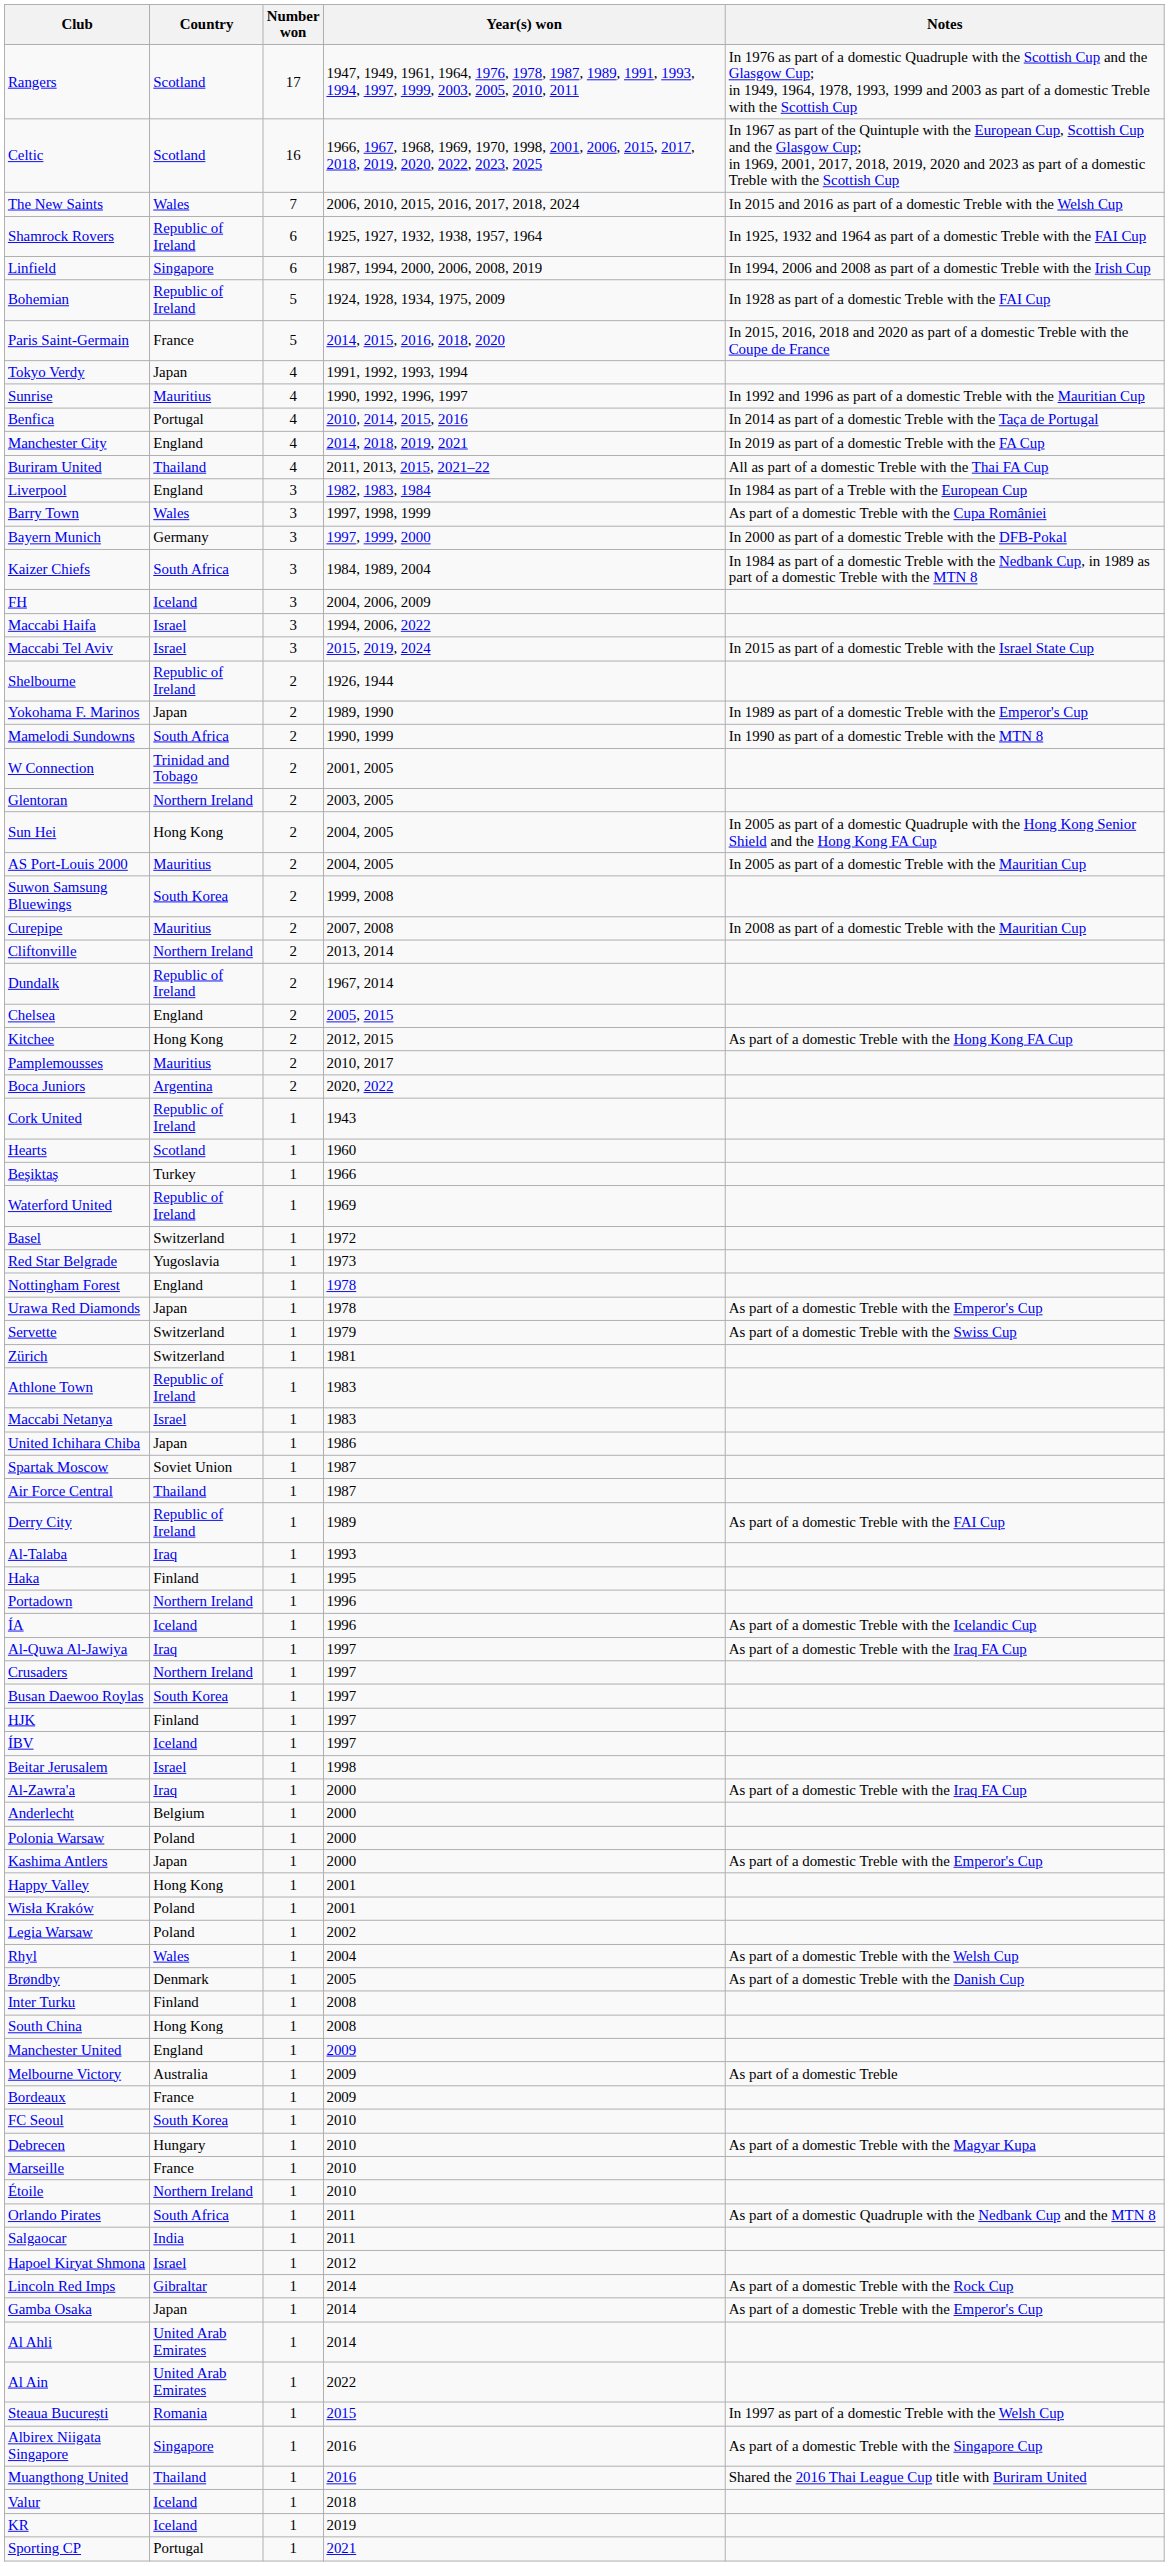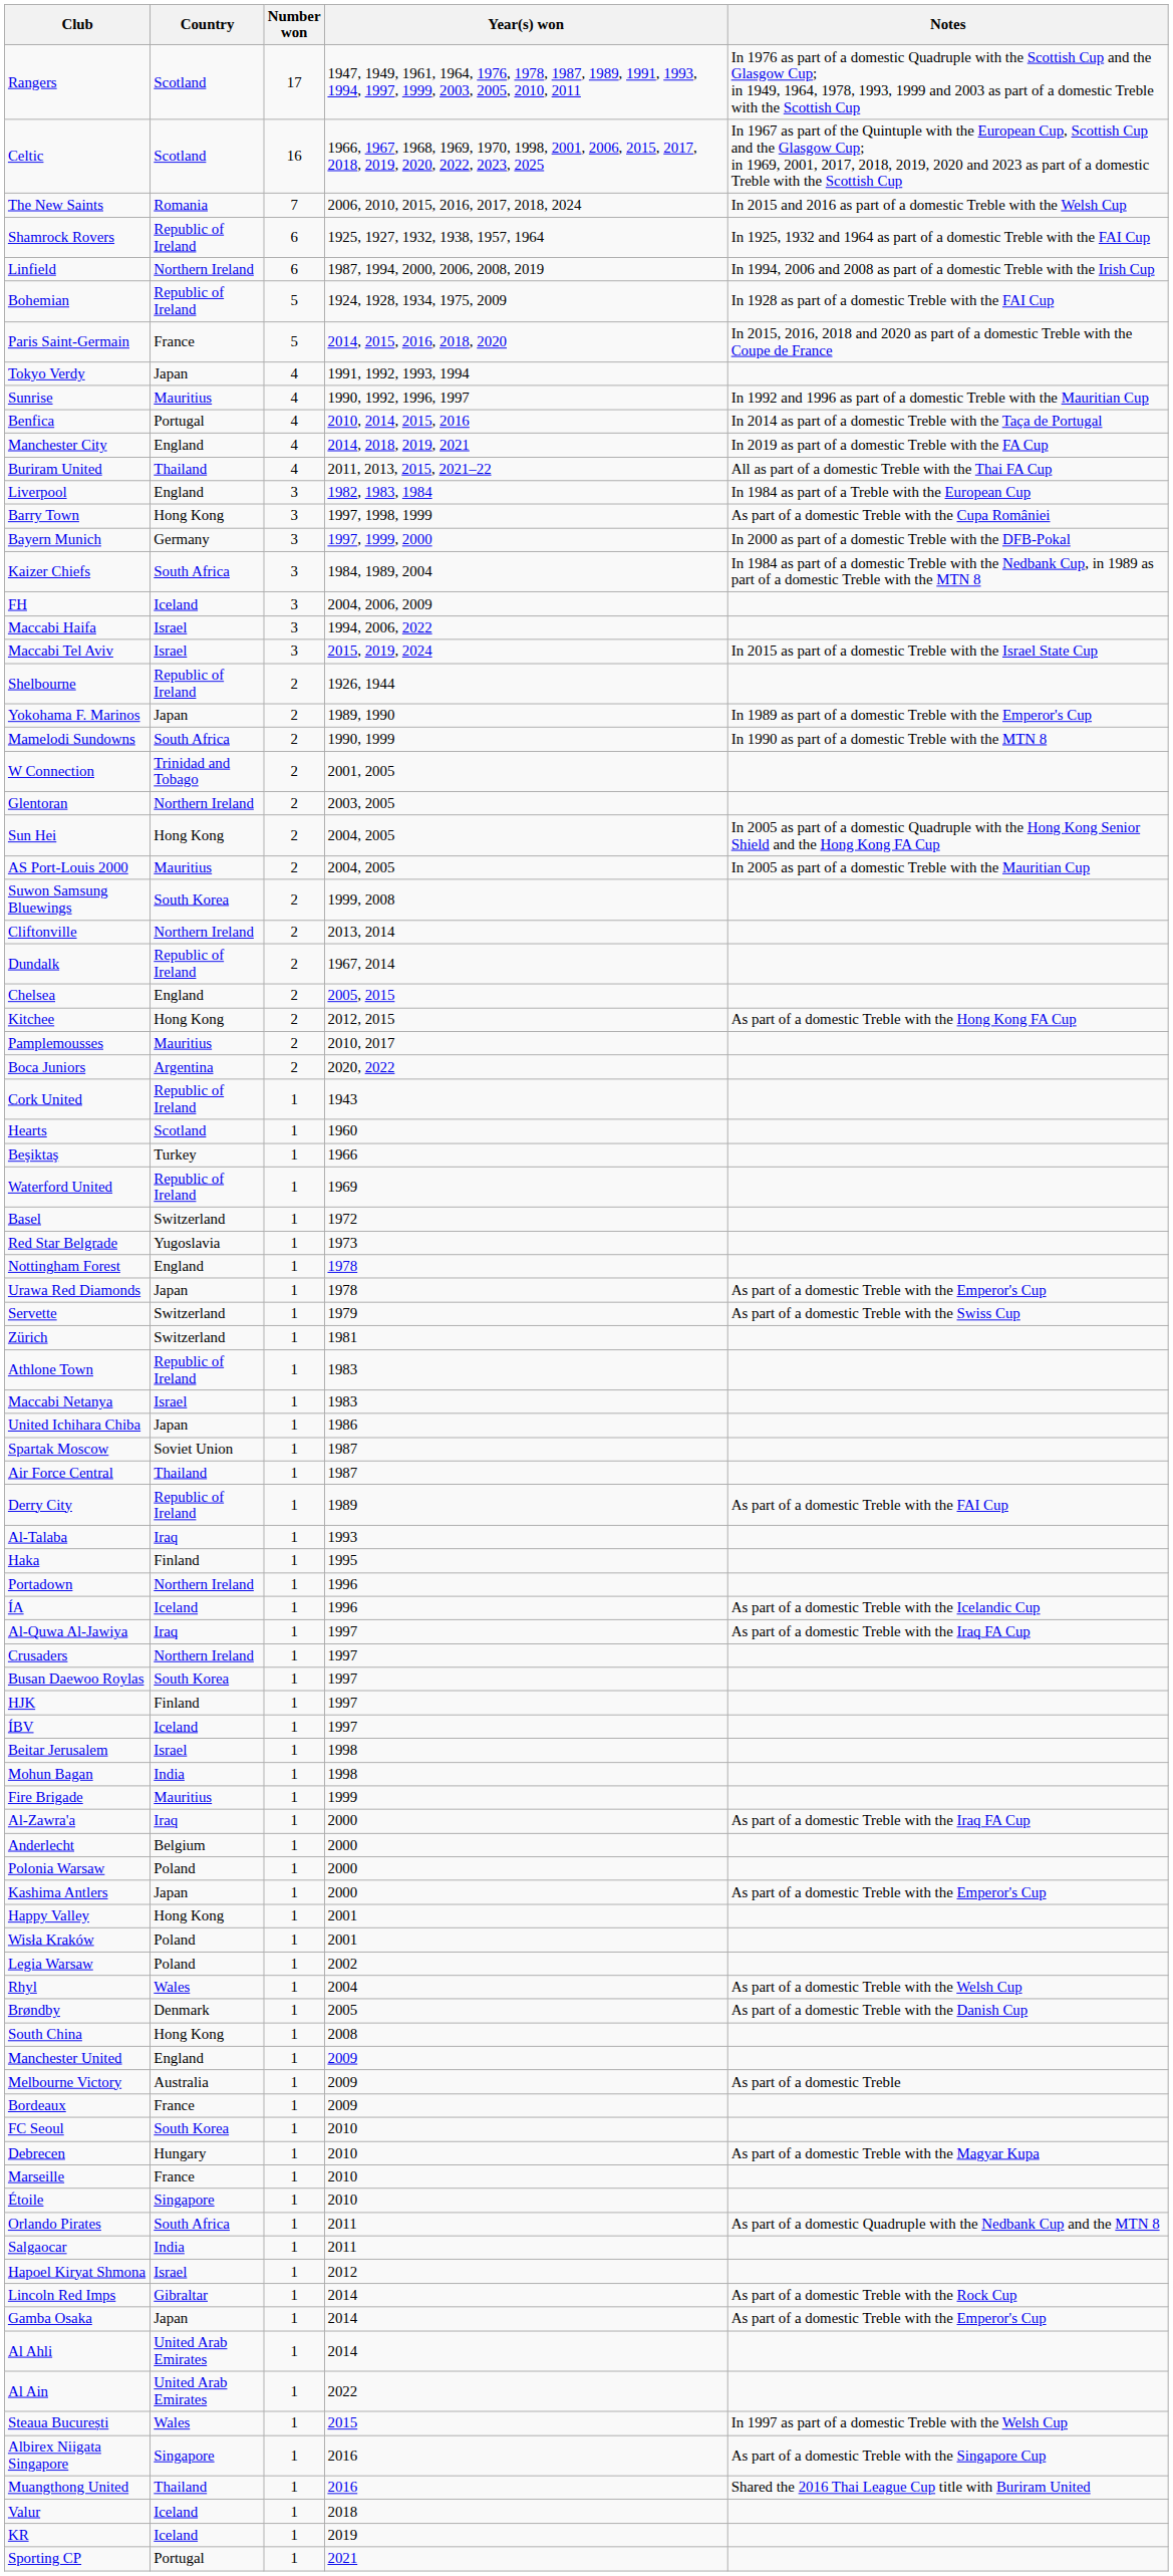The New Saints | Country: Wales -> Romania
Linfield | Country: Singapore -> Northern Ireland
Barry Town | Country: Wales -> Hong Kong
- row: Curepipe | Mauritius | 2 | 2007, 2008 | In 2008 as part of a domestic Treble with the Mauritian Cup
+ row: Mohun Bagan | India | 1 | 1998
+ row: Fire Brigade | Mauritius | 1 | 1999
- row: Inter Turku | Finland | 1 | 2008
Étoile | Country: Northern Ireland -> Singapore
Steaua București | Country: Romania -> Wales
